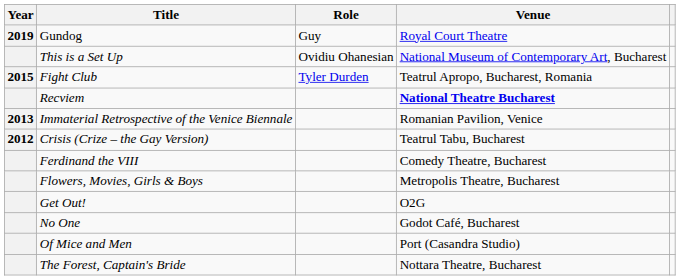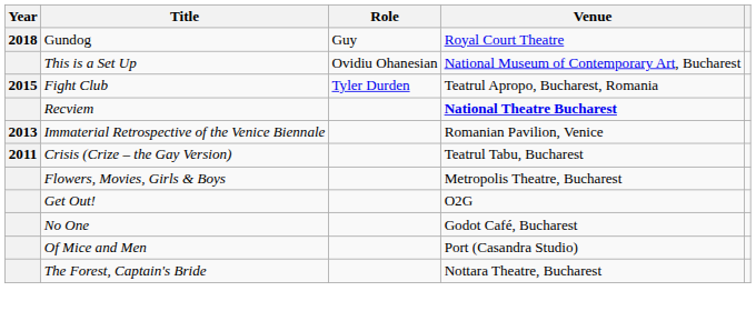Gundog | Year: 2019 -> 2018
Crisis (Crize – the Gay Version) | Year: 2012 -> 2011
- row: Ferdinand the VIII | Comedy Theatre, Bucharest
